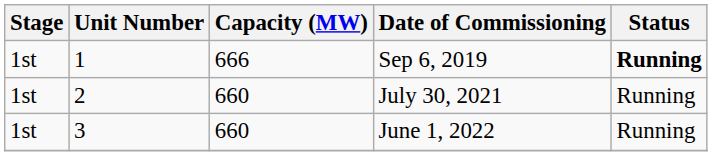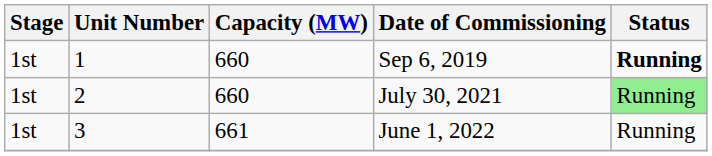Sep 6, 2019 | Capacity (MW): 666 -> 660
July 30, 2021 | Status: no background -> lightgreen background
June 1, 2022 | Capacity (MW): 660 -> 661
